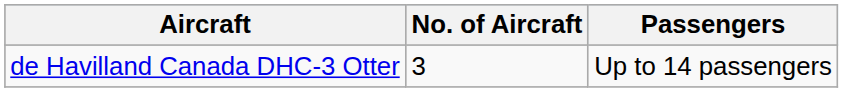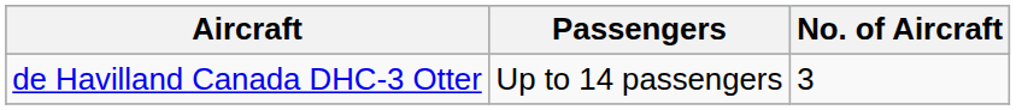columns swapped: No. of Aircraft <-> Passengers
